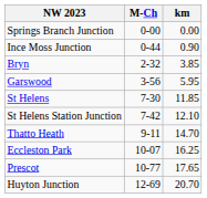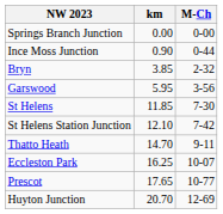columns swapped: M-Ch <-> km
